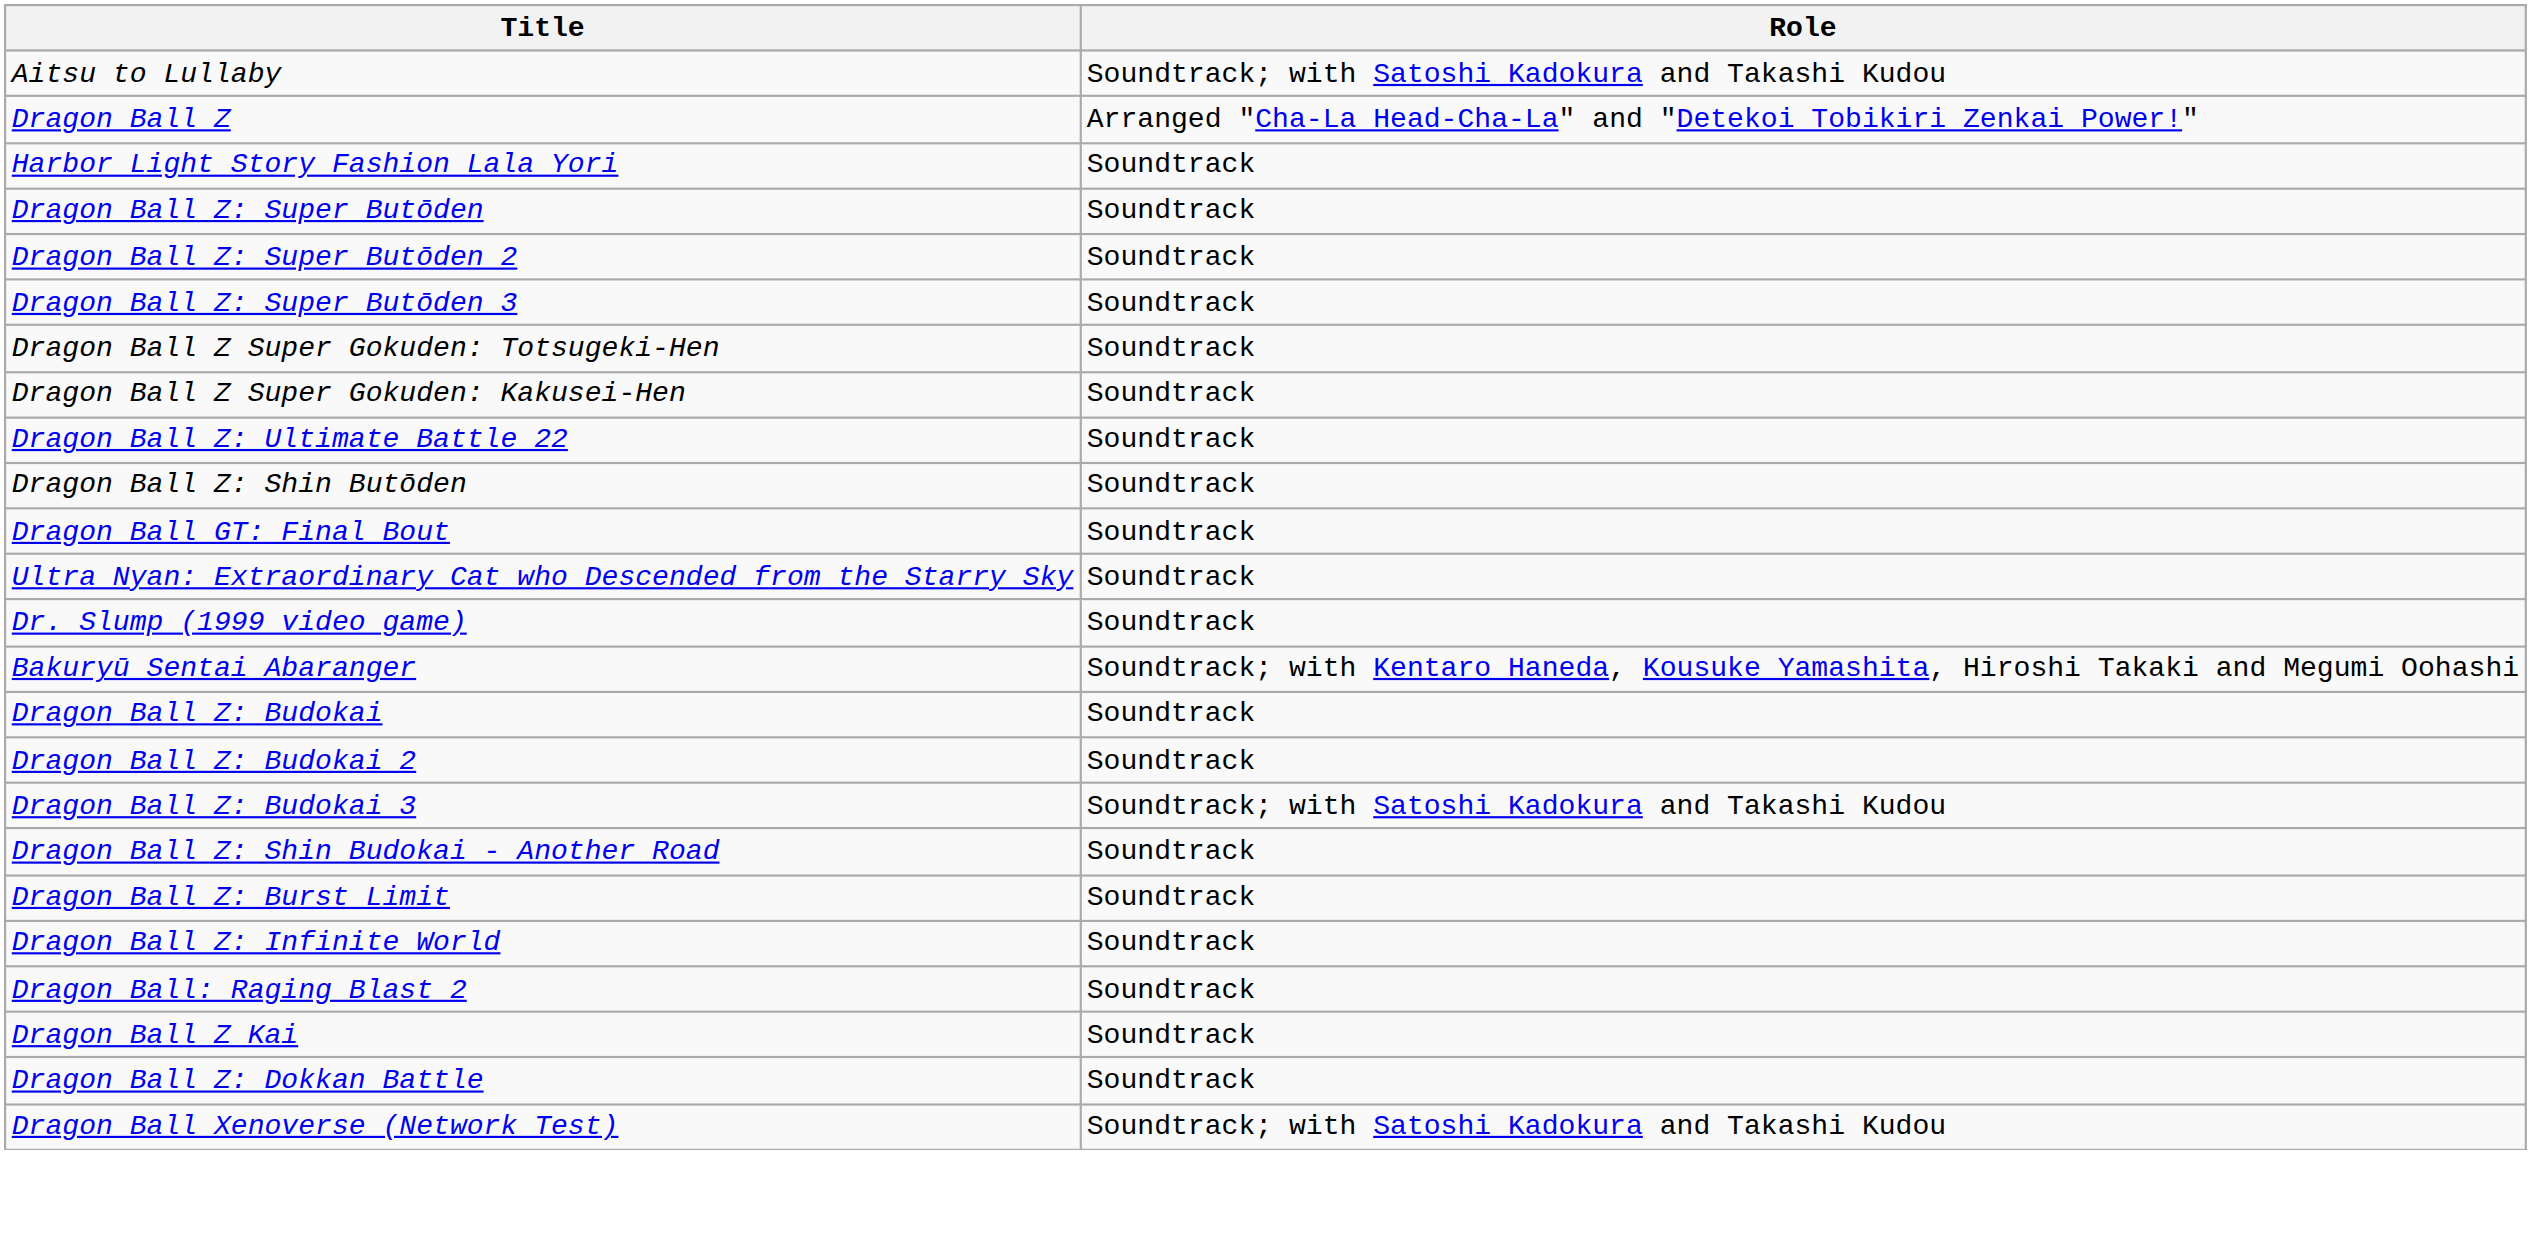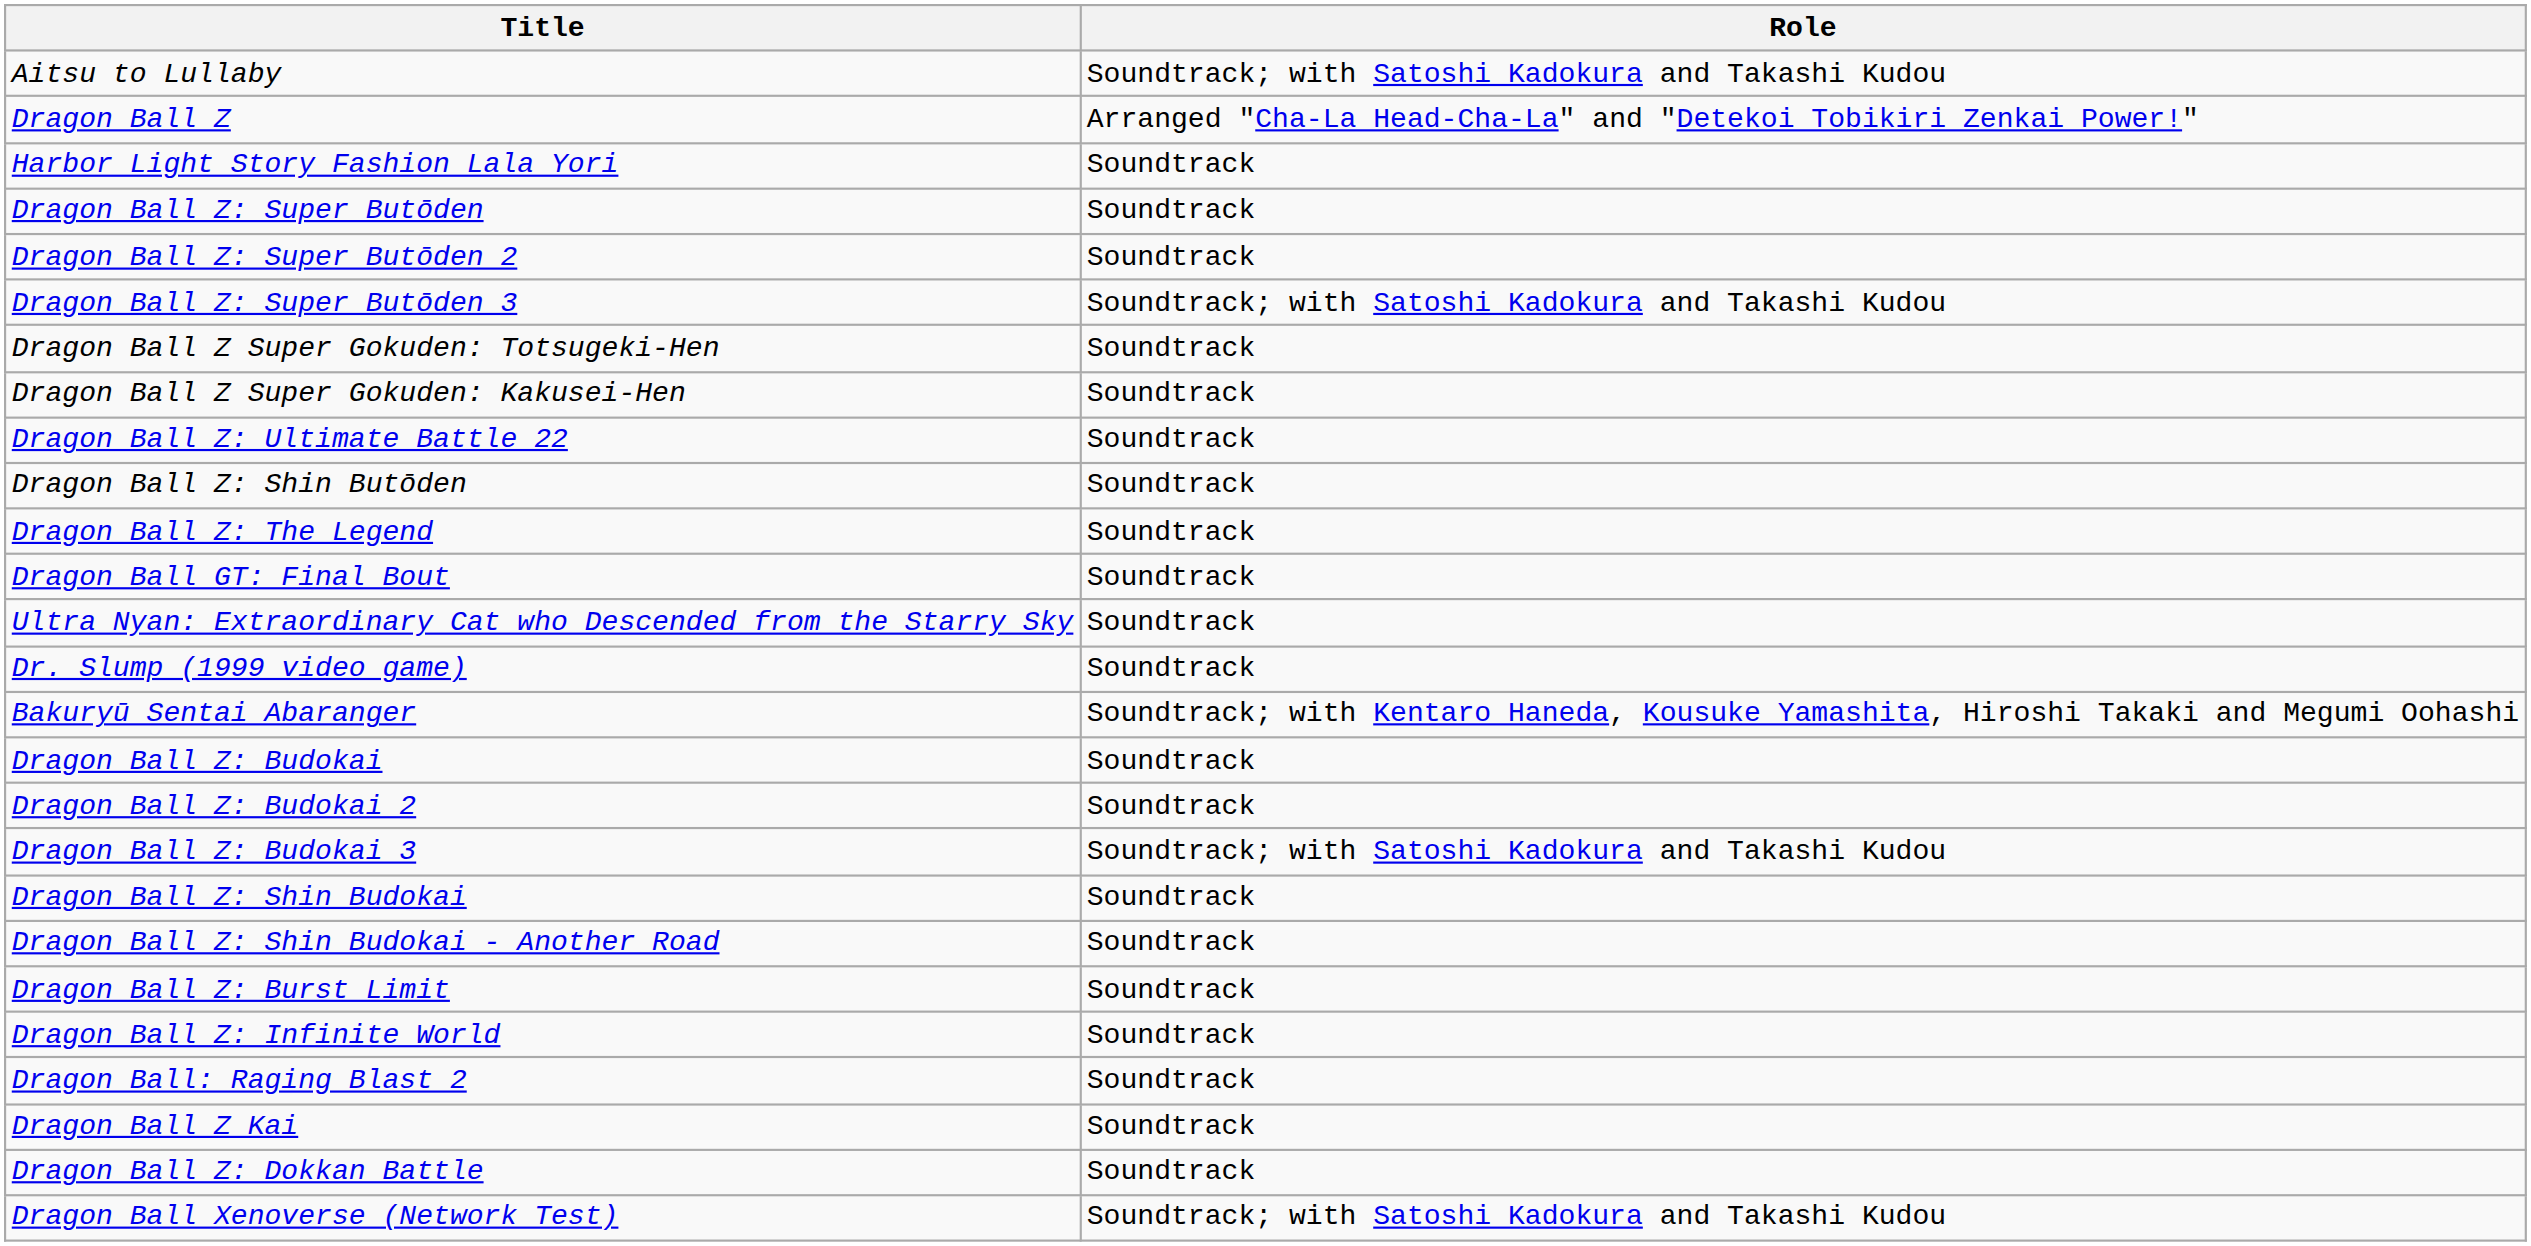Dragon Ball Z: Super Butōden 3 | Role: Soundtrack -> Soundtrack; with Satoshi Kadokura and Takashi Kudou
+ row: Dragon Ball Z: The Legend | Soundtrack
+ row: Dragon Ball Z: Shin Budokai | Soundtrack
